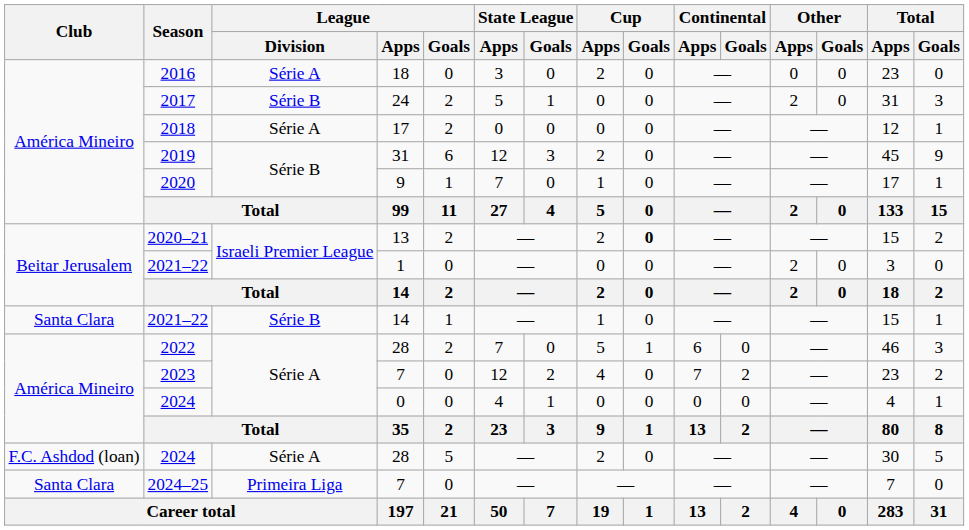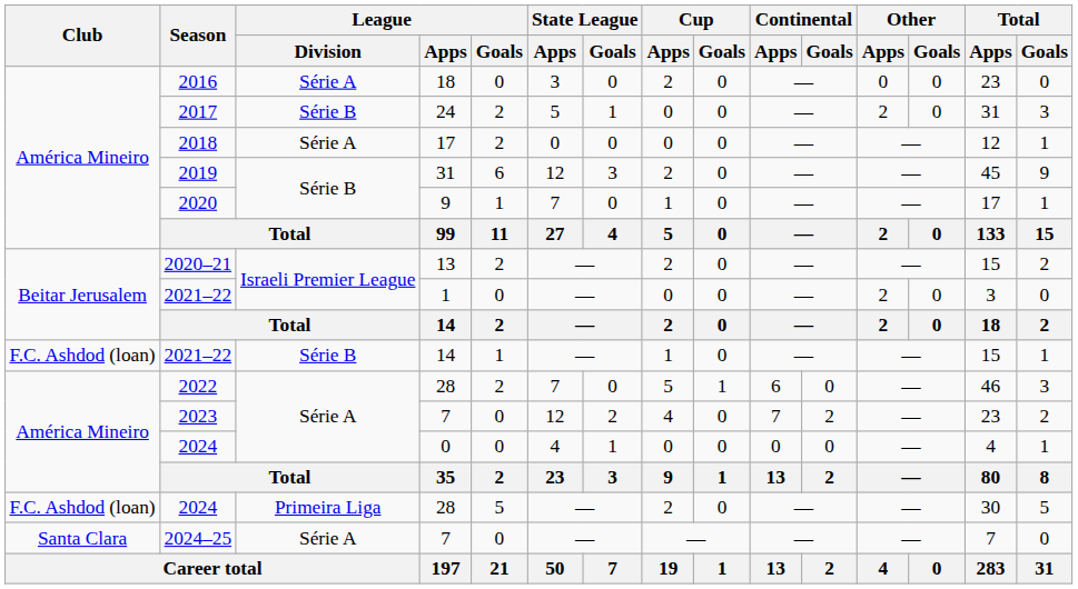2020–21 | Cup / Goals: bold -> normal
2021–22 / 14 | Club: Santa Clara -> F.C. Ashdod (loan)
2024 / 28 | League / Division: Série A -> Primeira Liga
2024–25 | League / Division: Primeira Liga -> Série A
